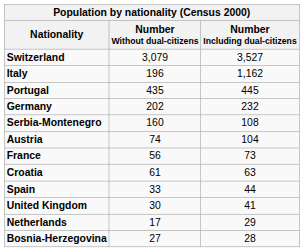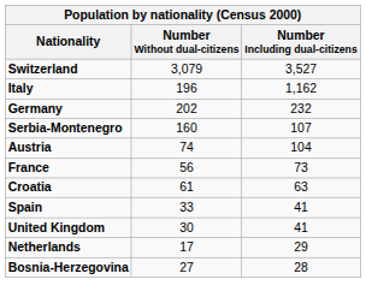- row: Portugal | 435 | 445
Serbia-Montenegro | Number Including dual-citizens: 108 -> 107
Spain | Number Including dual-citizens: 44 -> 41
